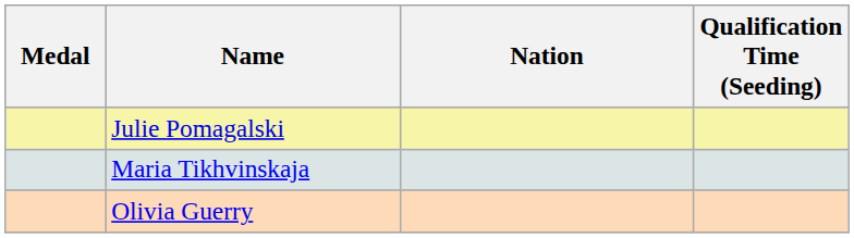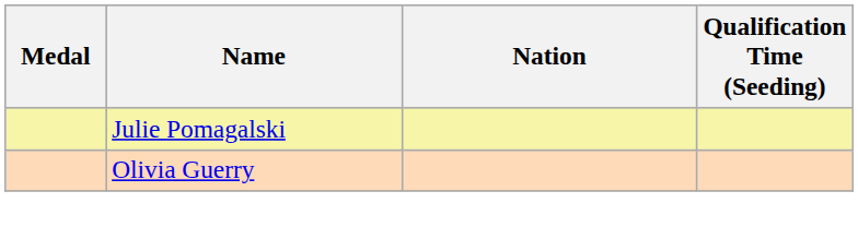- row: Maria Tikhvinskaja
